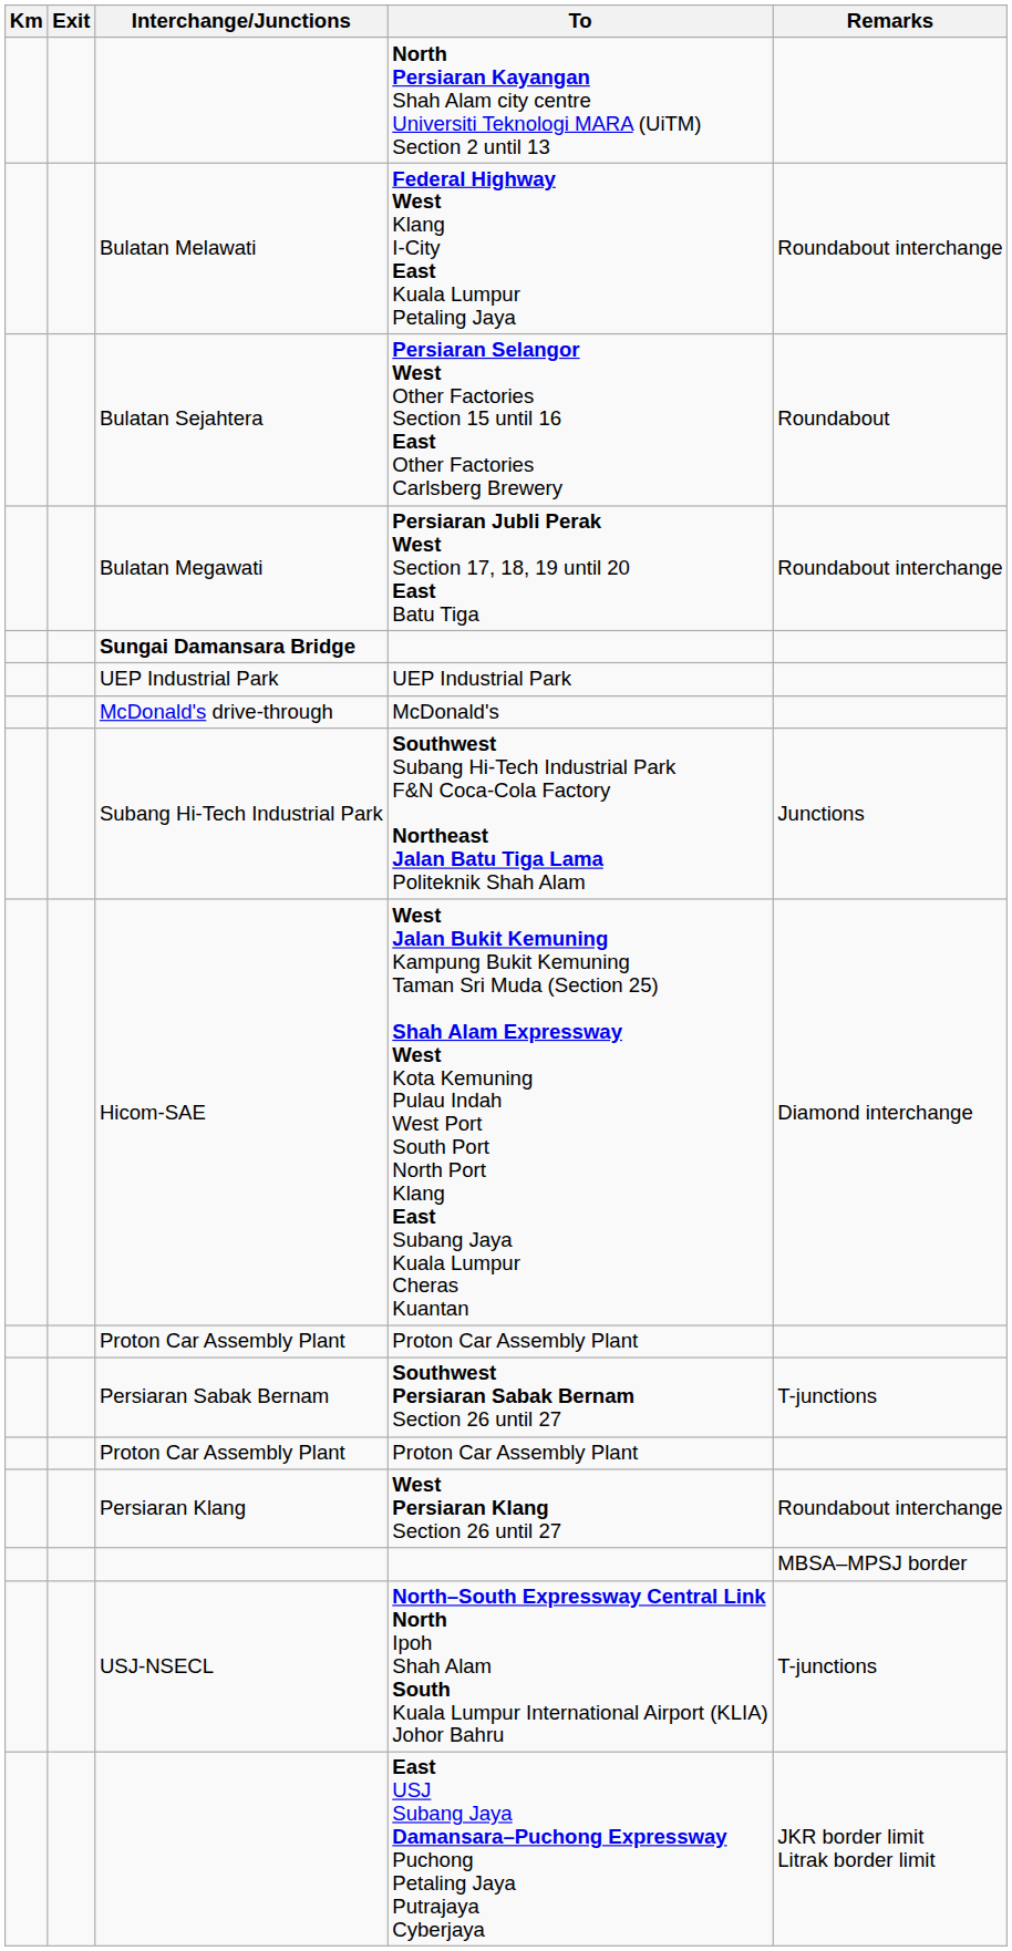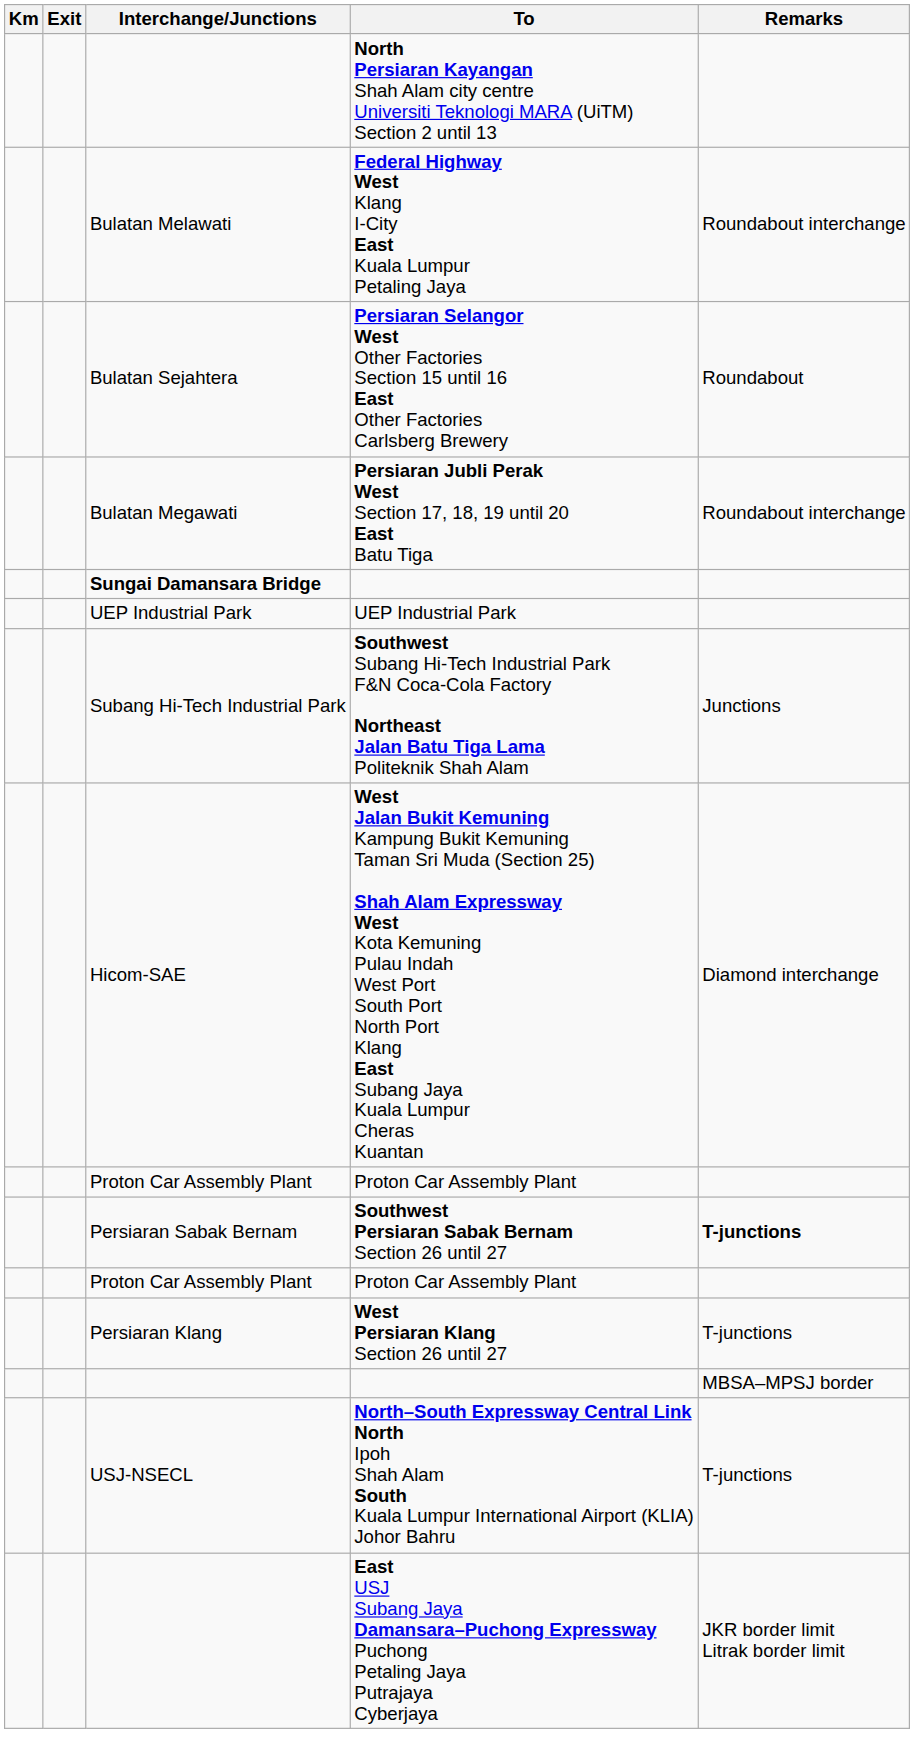- row: McDonald's drive-through | McDonald's
Southwest Persiaran Sabak Bernam Section 26 until 27 | Remarks: normal -> bold
West Persiaran Klang Section 26 until 27 | Remarks: Roundabout interchange -> T-junctions
